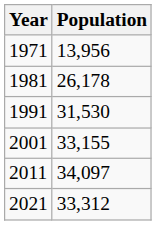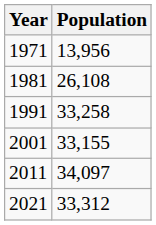1981 | Population: 26,178 -> 26,108
1991 | Population: 31,530 -> 33,258
